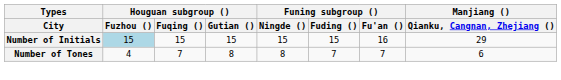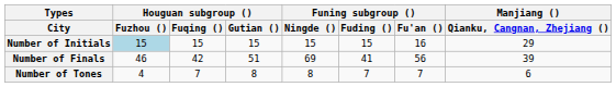+ row: Number of Finals | 46 | 42 | 51 | 69 | 41 | 56 | 39
